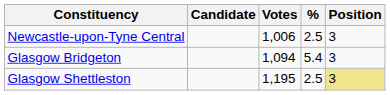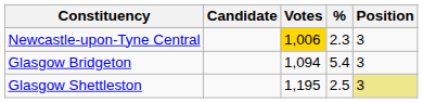Newcastle-upon-Tyne Central | Votes: no background -> gold background
Newcastle-upon-Tyne Central | %: 2.5 -> 2.3
